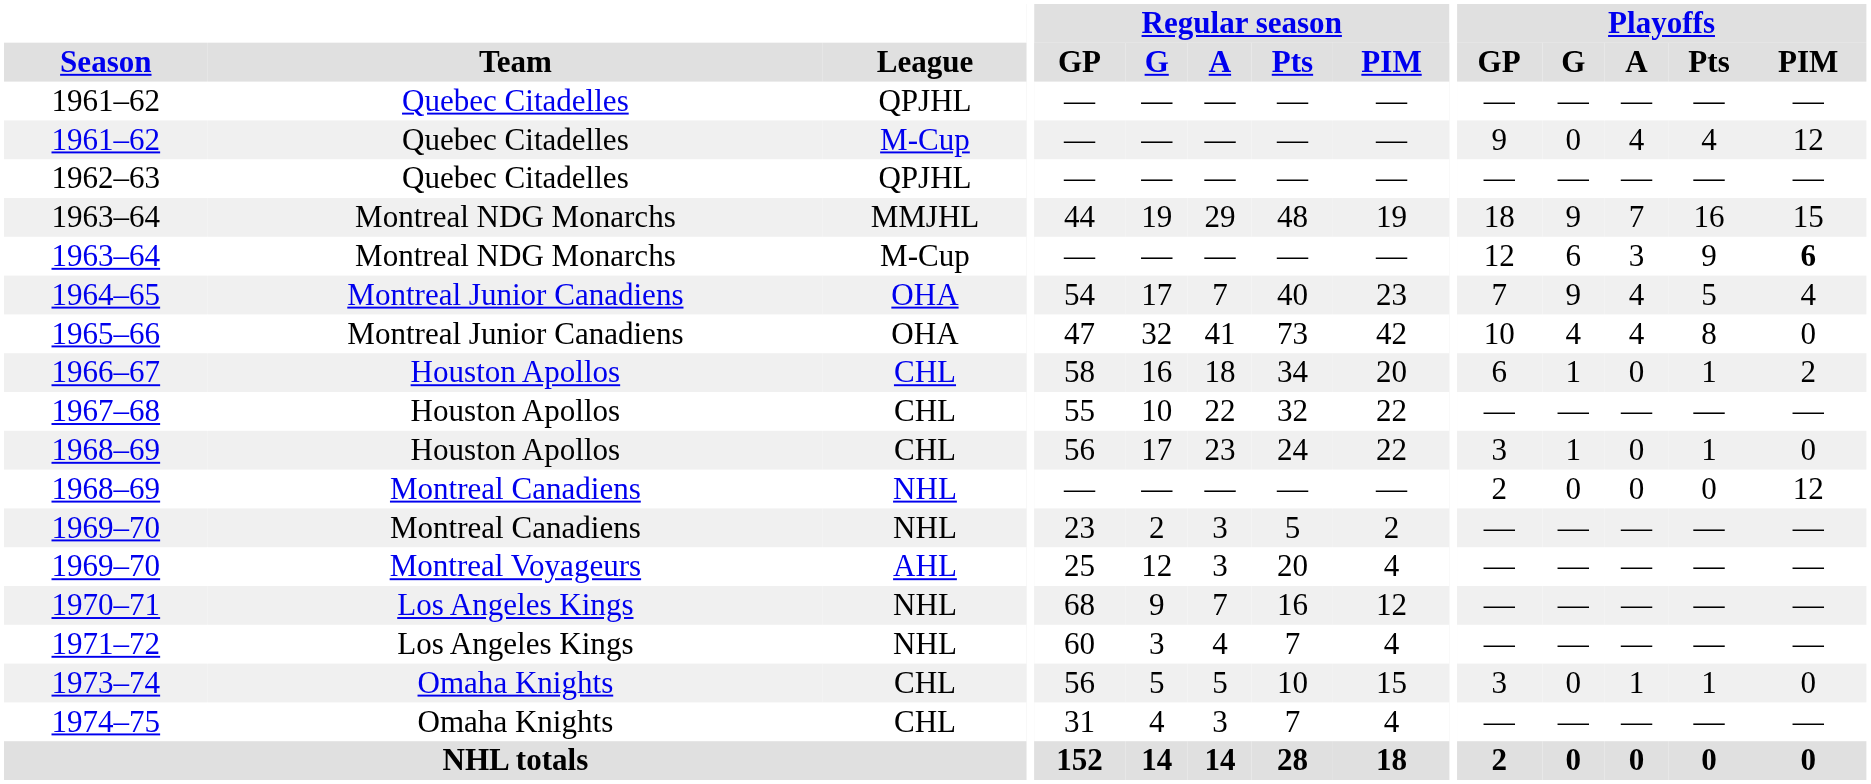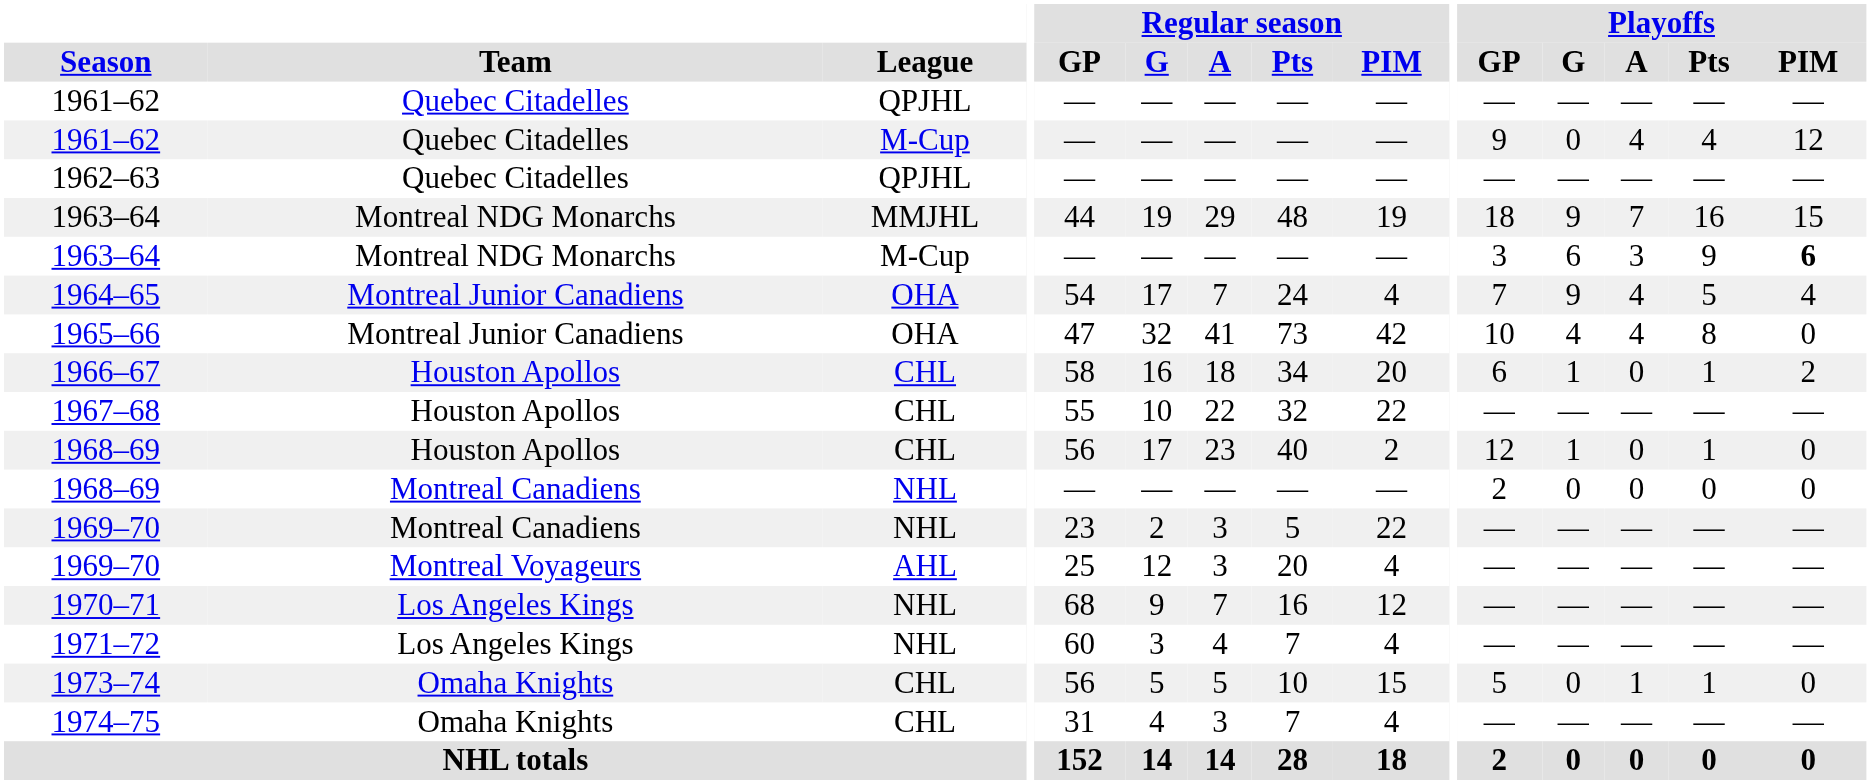1963–64 / M-Cup | Playoffs / GP: 12 -> 3
1964–65 | Regular season / Pts: 40 -> 24
1964–65 | Regular season / PIM: 23 -> 4
1968–69 / CHL | Regular season / Pts: 24 -> 40
1968–69 / CHL | Regular season / PIM: 22 -> 2
1968–69 / CHL | Playoffs / GP: 3 -> 12
1968–69 / NHL | Playoffs / PIM: 12 -> 0
1969–70 / NHL | Regular season / PIM: 2 -> 22
1973–74 | Playoffs / GP: 3 -> 5
